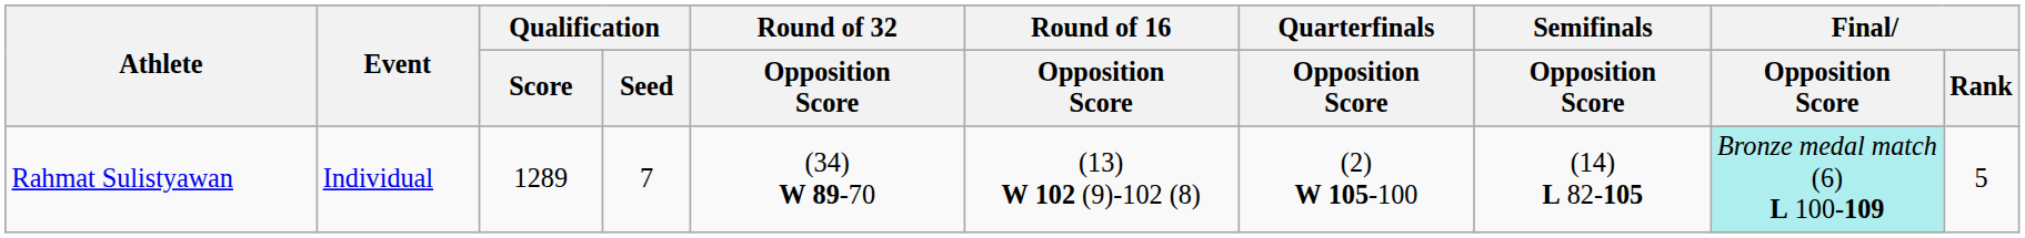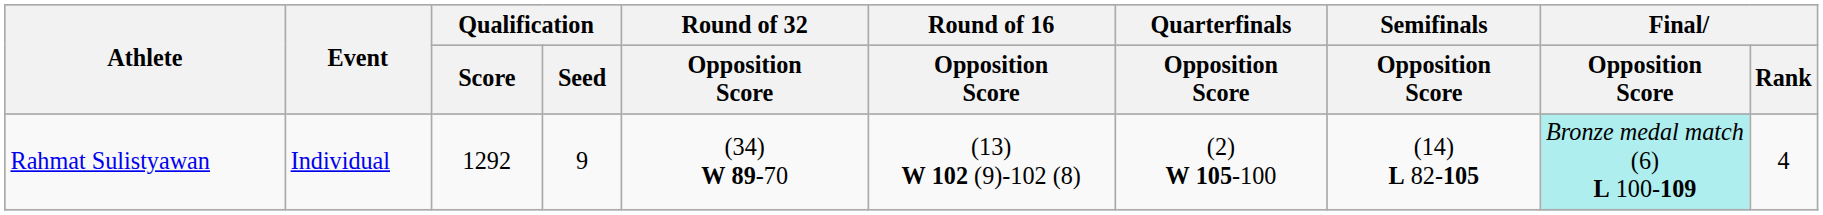Rahmat Sulistyawan | Qualification / Score: 1289 -> 1292
Rahmat Sulistyawan | Qualification / Seed: 7 -> 9
Rahmat Sulistyawan | Final / Rank: 5 -> 4
